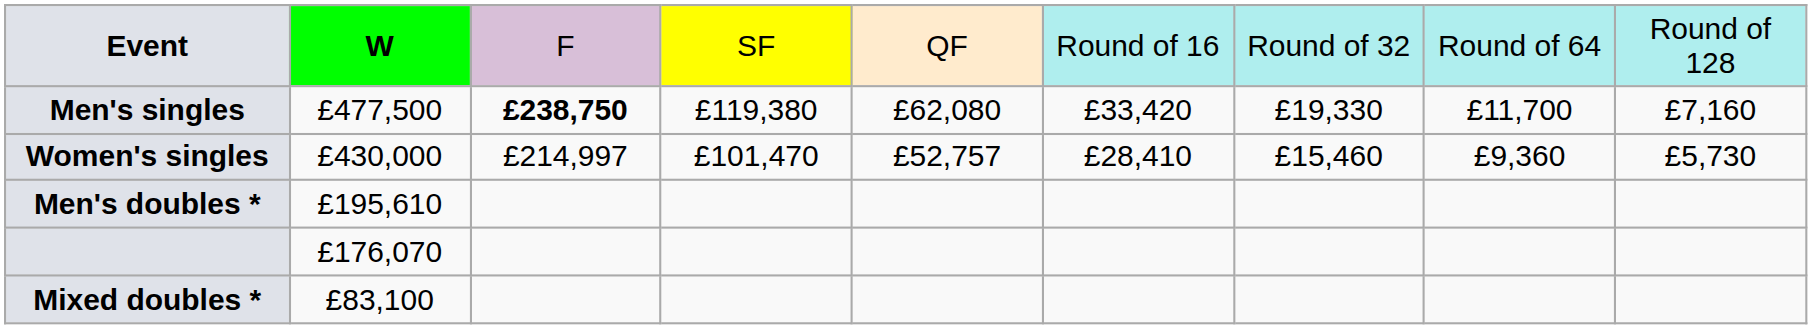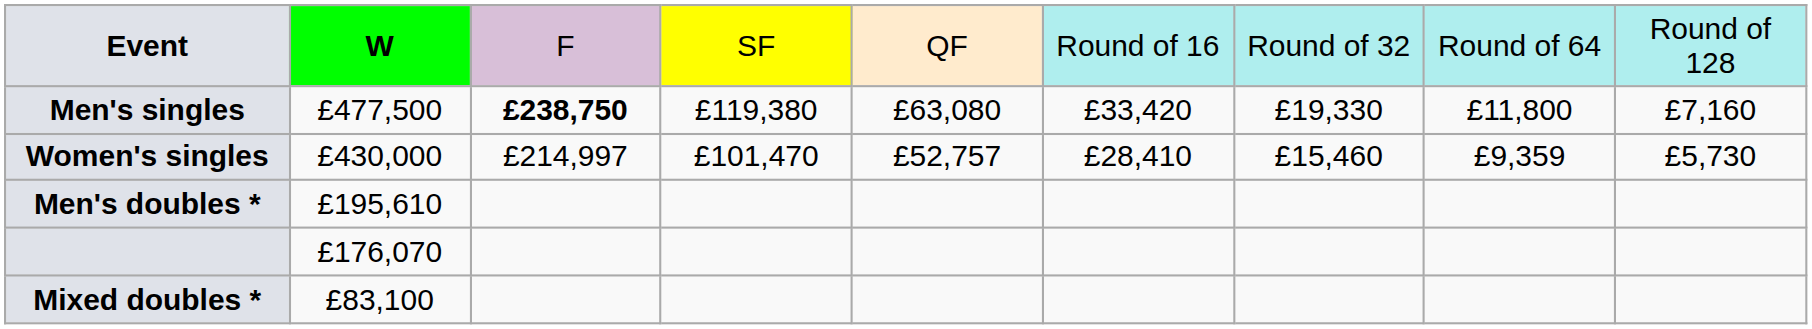Men's singles | column 5: £62,080 -> £63,080
Men's singles | column 8: £11,700 -> £11,800
Women's singles | column 8: £9,360 -> £9,359
